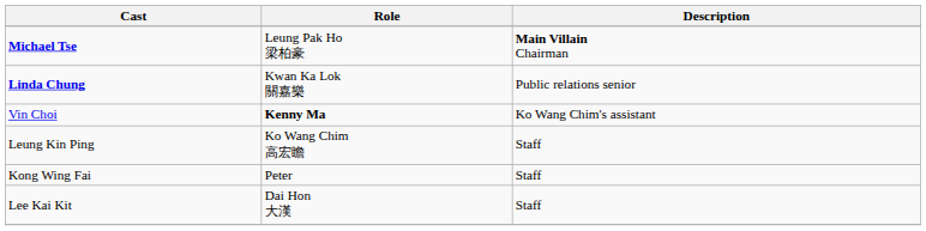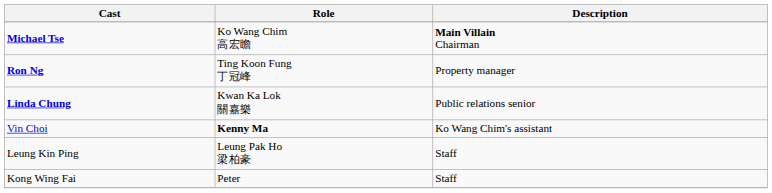Michael Tse | Role: Leung Pak Ho 梁柏豪 -> Ko Wang Chim 高宏瞻
+ row: Ron Ng | Ting Koon Fung 丁冠峰 | Property manager
Leung Kin Ping | Role: Ko Wang Chim 高宏瞻 -> Leung Pak Ho 梁柏豪
- row: Lee Kai Kit | Dai Hon 大漢 | Staff
